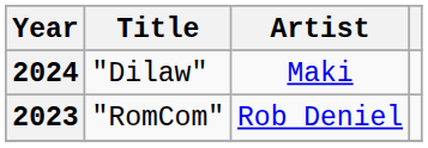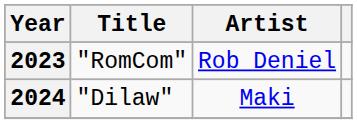rows swapped: 2023 <-> 2024
